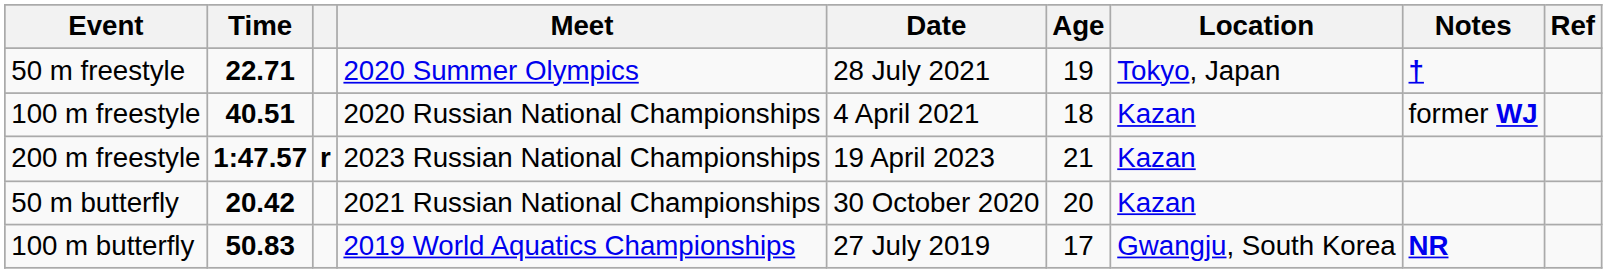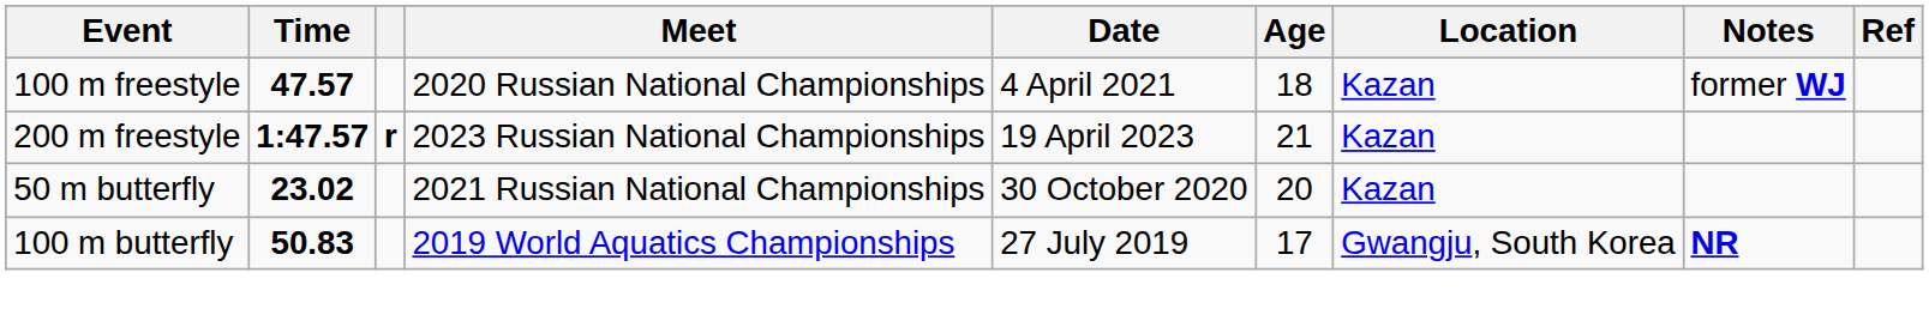- row: 50 m freestyle | 22.71 | 2020 Summer Olympics | 28 July 2021 | 19 | Tokyo, Japan | †
100 m freestyle | Time: 40.51 -> 47.57
50 m butterfly | Time: 20.42 -> 23.02
